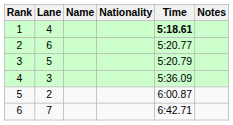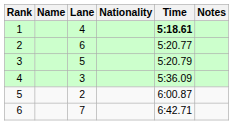columns swapped: Lane <-> Name
